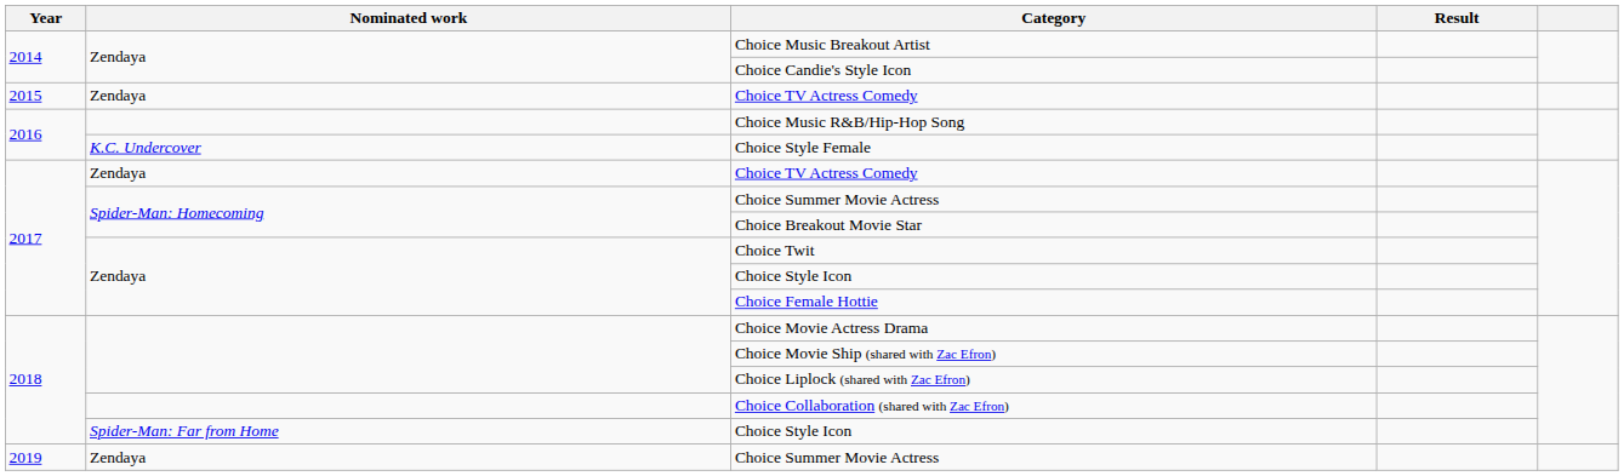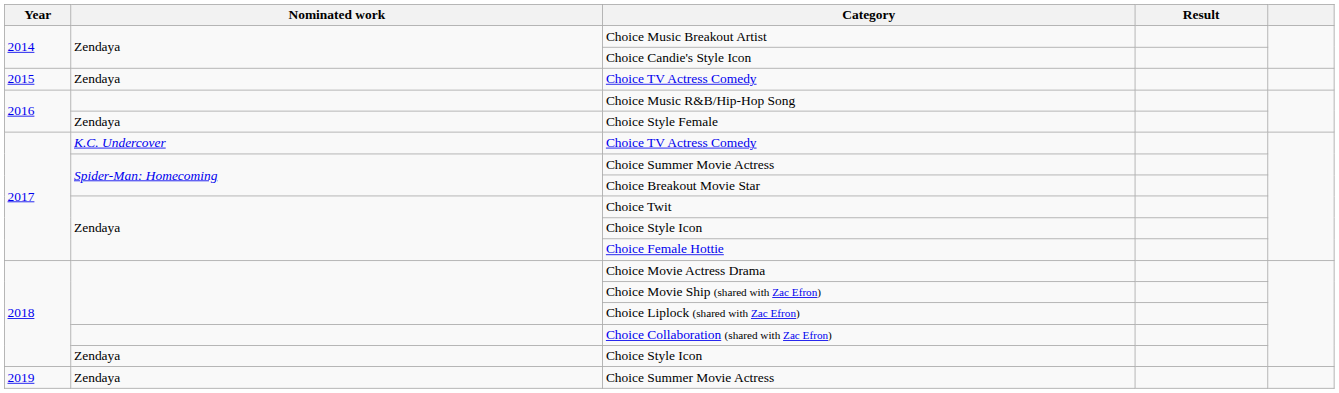Choice Style Female | Nominated work: K.C. Undercover -> Zendaya
2017 / Choice TV Actress Comedy | Nominated work: Zendaya -> K.C. Undercover
2018 / Choice Style Icon | Nominated work: Spider-Man: Far from Home -> Zendaya
